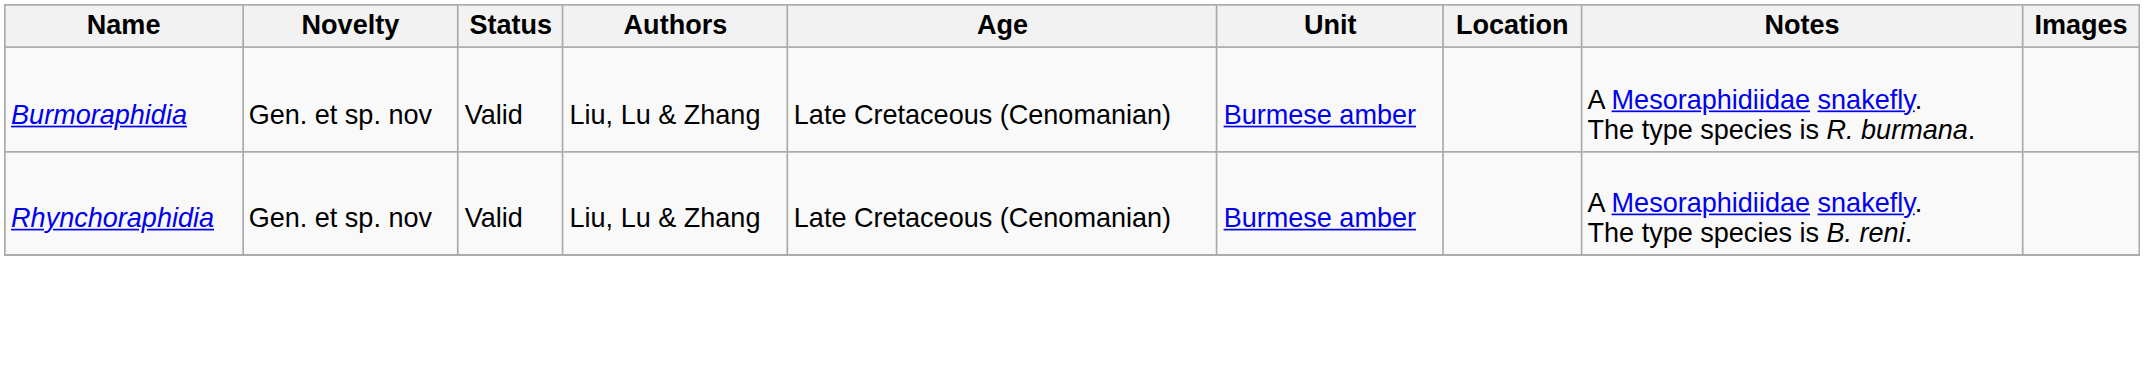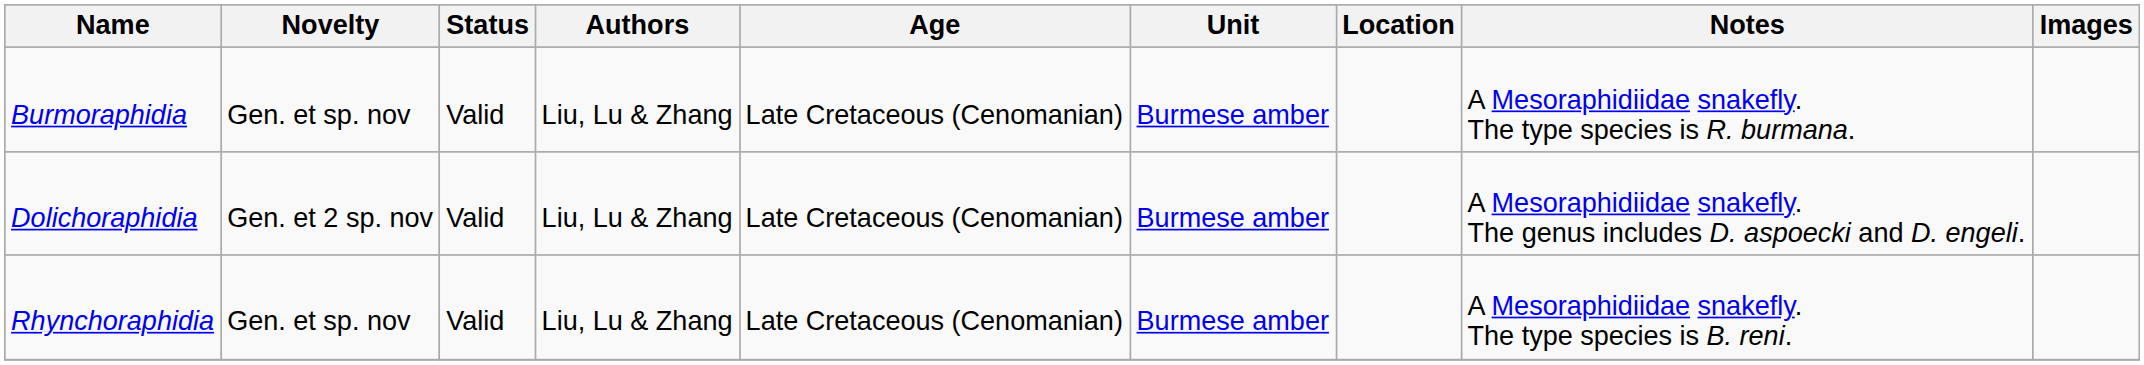+ row: Dolichoraphidia | Gen. et 2 sp. nov | Valid | Liu, Lu & Zhang | Late Cretaceous (Cenomanian) | Burmese amber | A Mesoraphidiidae snakefly. The genus includes D. aspoecki and D. engeli.
